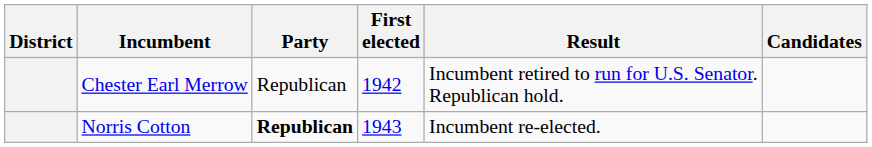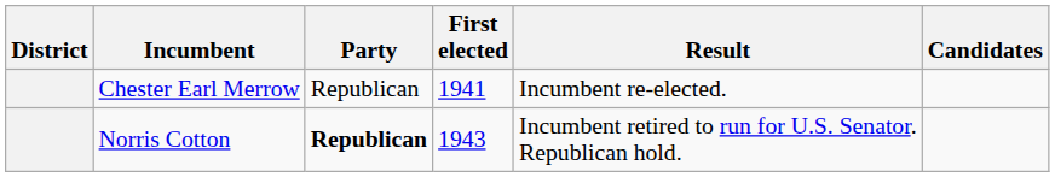Chester Earl Merrow | First elected: 1942 -> 1941
Chester Earl Merrow | Result: Incumbent retired to run for U.S. Senator. Republican hold. -> Incumbent re-elected.
Norris Cotton | Result: Incumbent re-elected. -> Incumbent retired to run for U.S. Senator. Republican hold.
